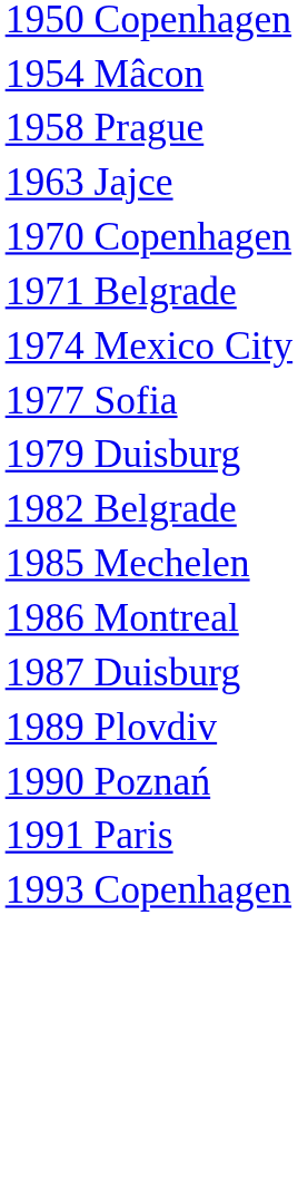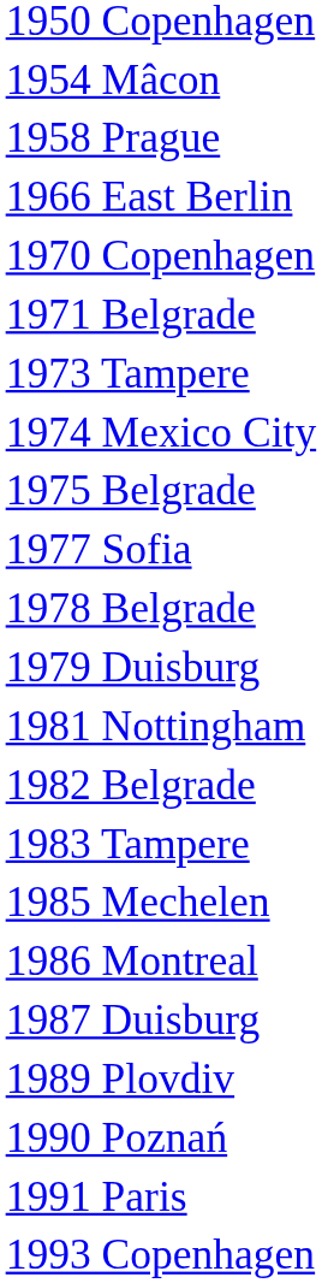- row: 1963 Jajce
+ row: 1966 East Berlin
+ row: 1973 Tampere
+ row: 1975 Belgrade
+ row: 1978 Belgrade
+ row: 1981 Nottingham
+ row: 1983 Tampere
